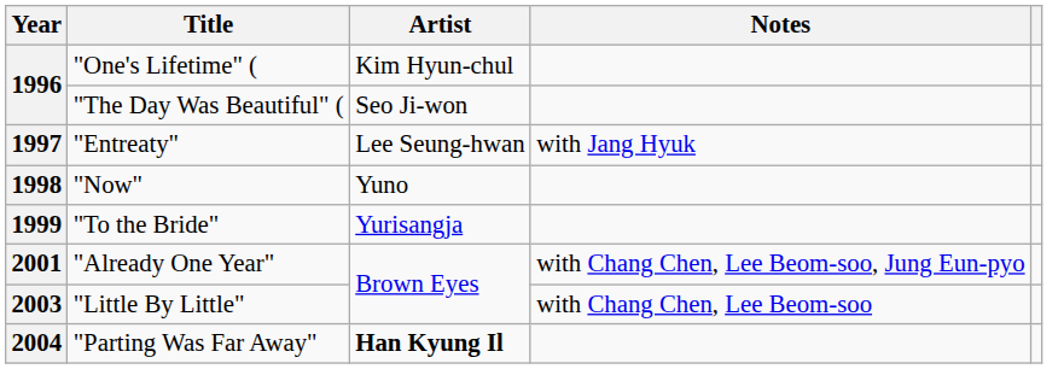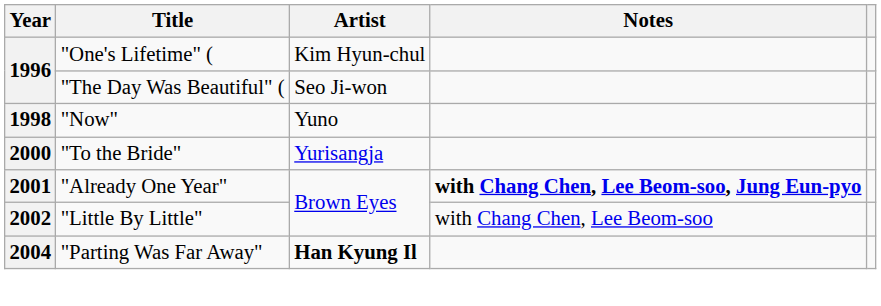- row: 1997 | "Entreaty" | Lee Seung-hwan | with Jang Hyuk
"To the Bride" | Year: 1999 -> 2000
"Already One Year" | Notes: normal -> bold
"Little By Little" | Year: 2003 -> 2002
